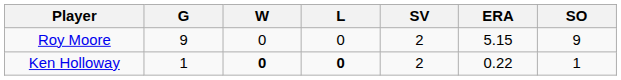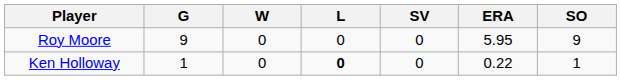Roy Moore | SV: 2 -> 0
Roy Moore | ERA: 5.15 -> 5.95
Ken Holloway | W: bold -> normal
Ken Holloway | SV: 2 -> 0
